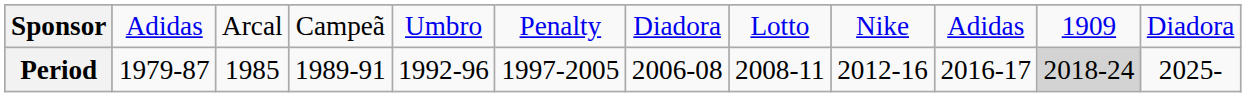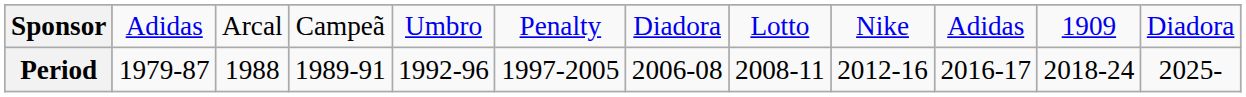Period | column 3: 1985 -> 1988
Period | column 11: lightgrey background -> no background
